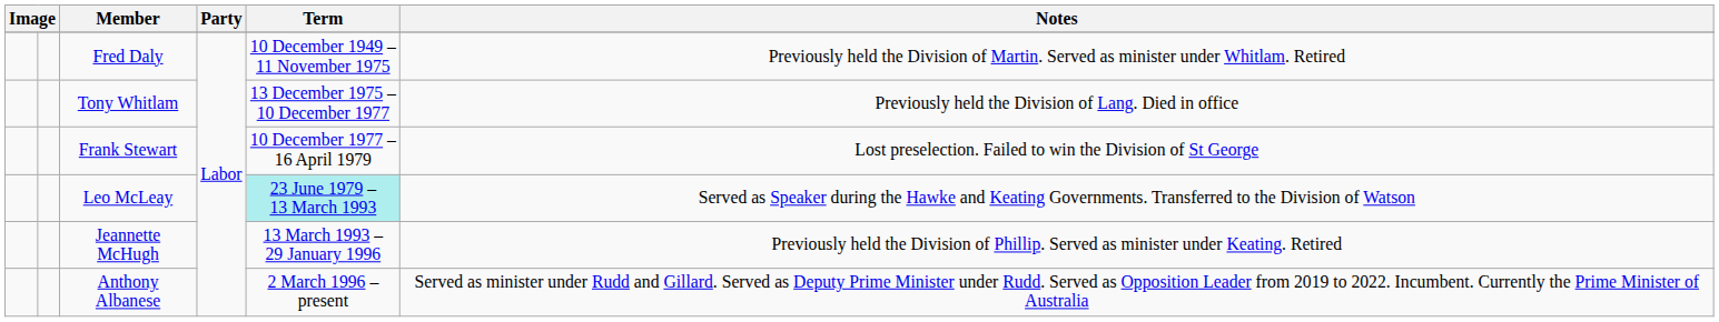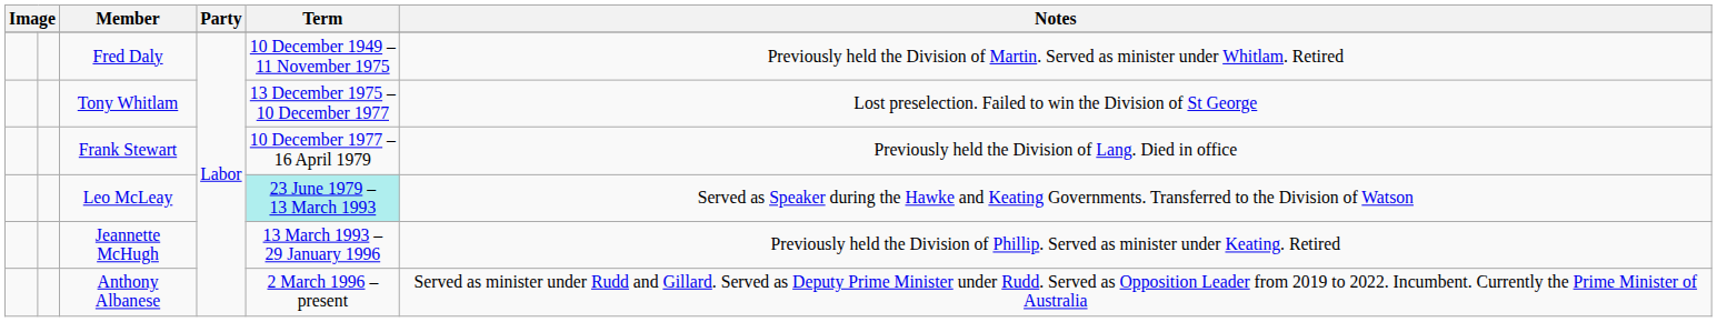Tony Whitlam | Notes: Previously held the Division of Lang. Died in office -> Lost preselection. Failed to win the Division of St George
Frank Stewart | Notes: Lost preselection. Failed to win the Division of St George -> Previously held the Division of Lang. Died in office
